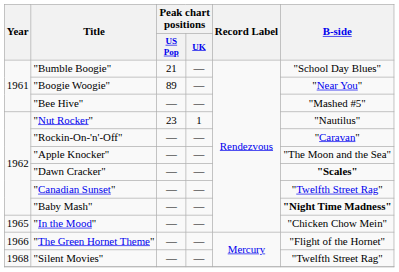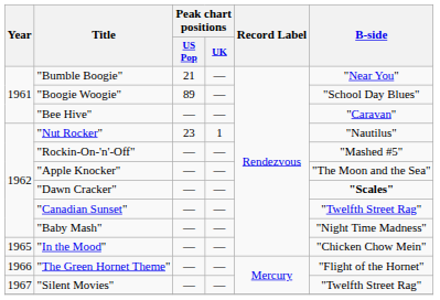"Bumble Boogie" | B-side: "School Day Blues" -> "Near You"
"Boogie Woogie" | B-side: "Near You" -> "School Day Blues"
"Bee Hive" | B-side: "Mashed #5" -> "Caravan"
"Rockin-On-'n'-Off" | B-side: "Caravan" -> "Mashed #5"
"Baby Mash" | B-side: bold -> normal
"Silent Movies" | Year: 1968 -> 1967
